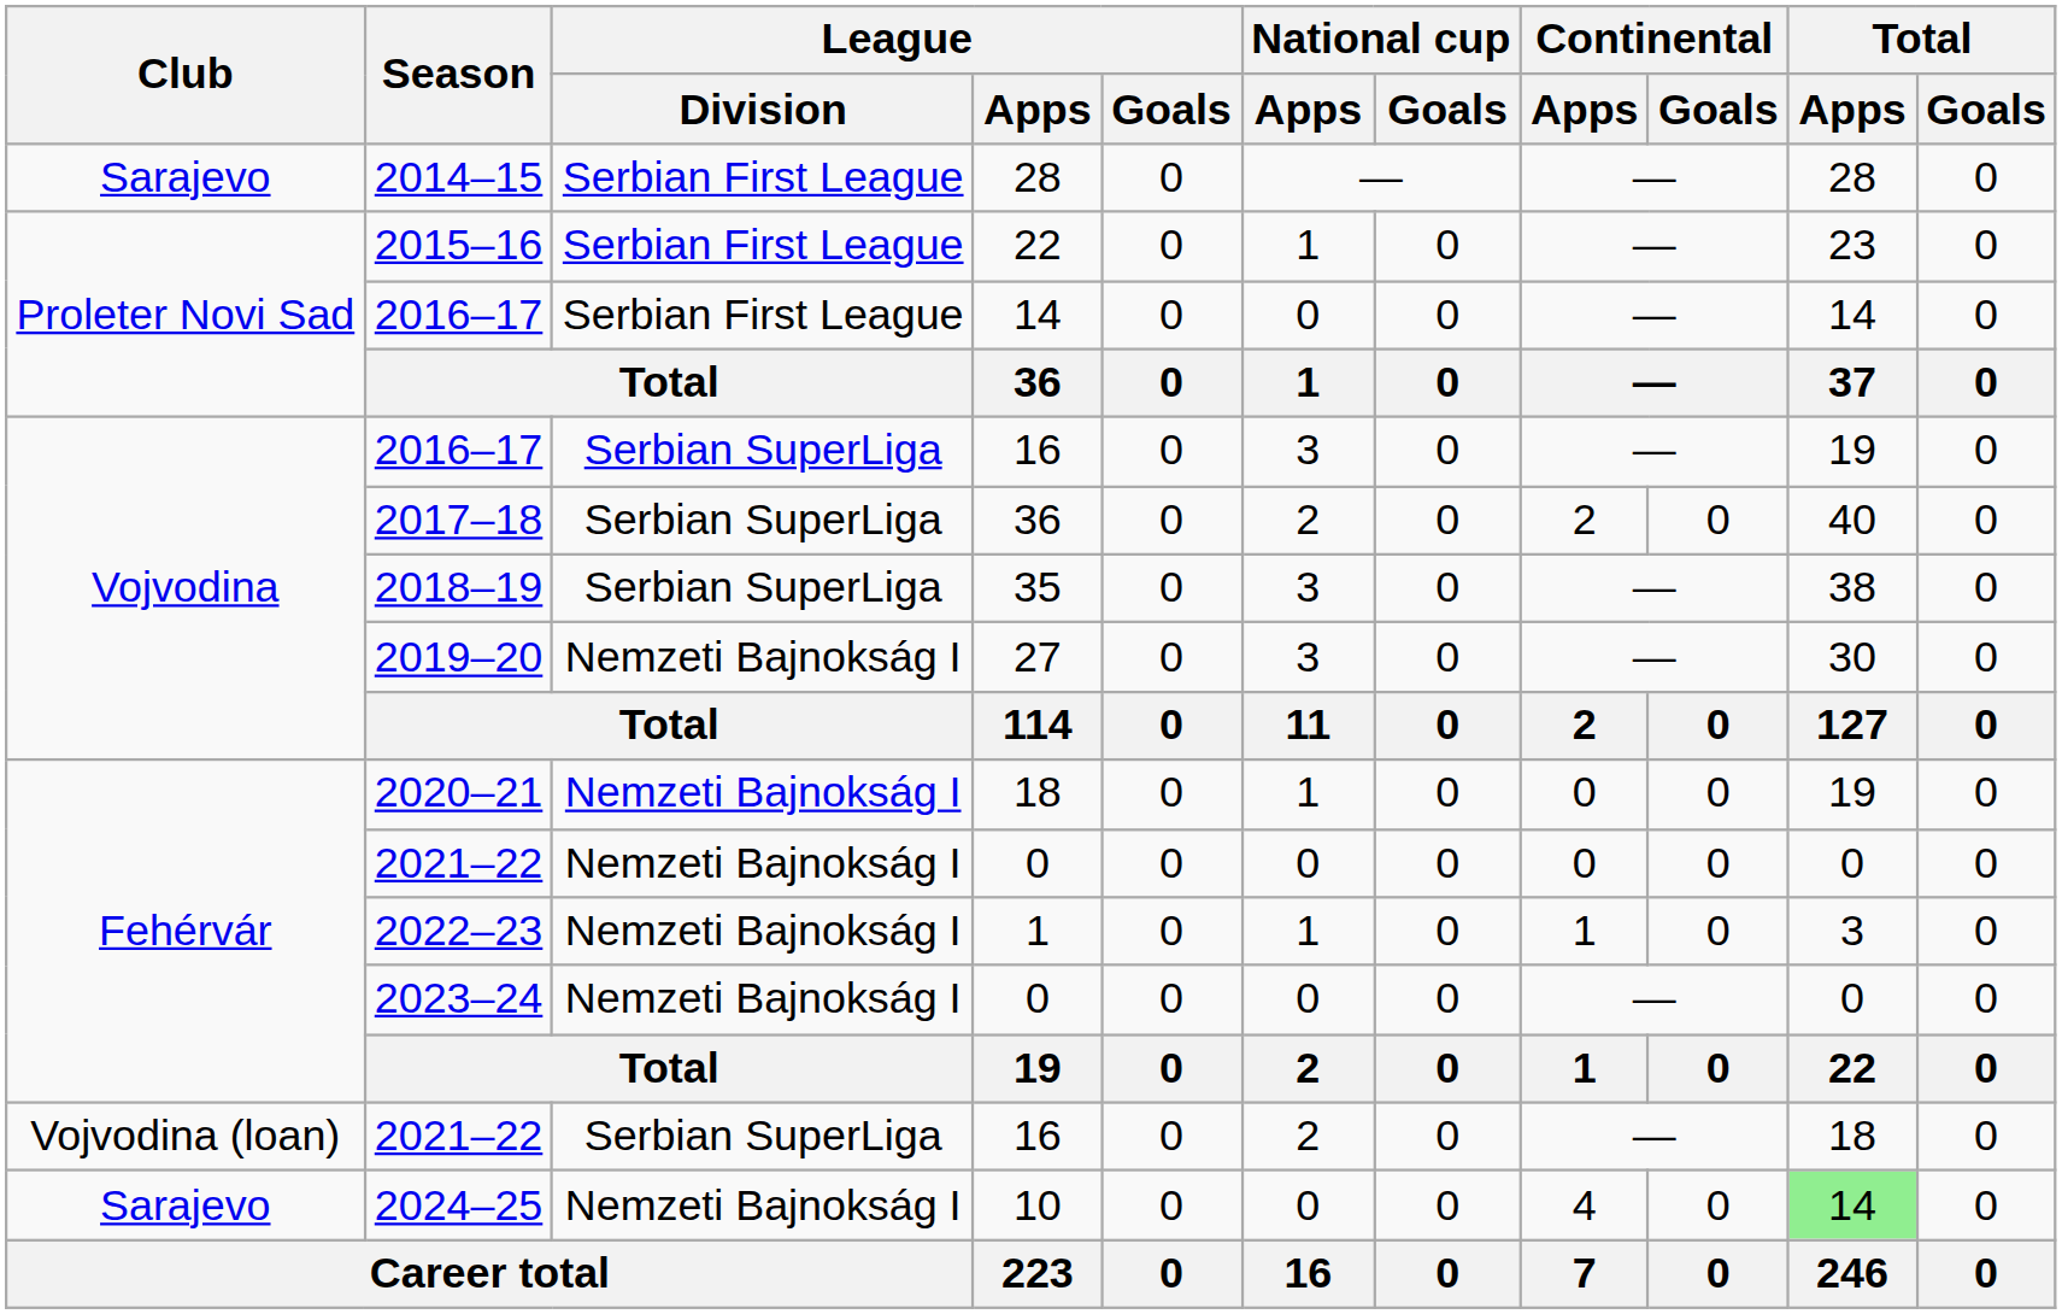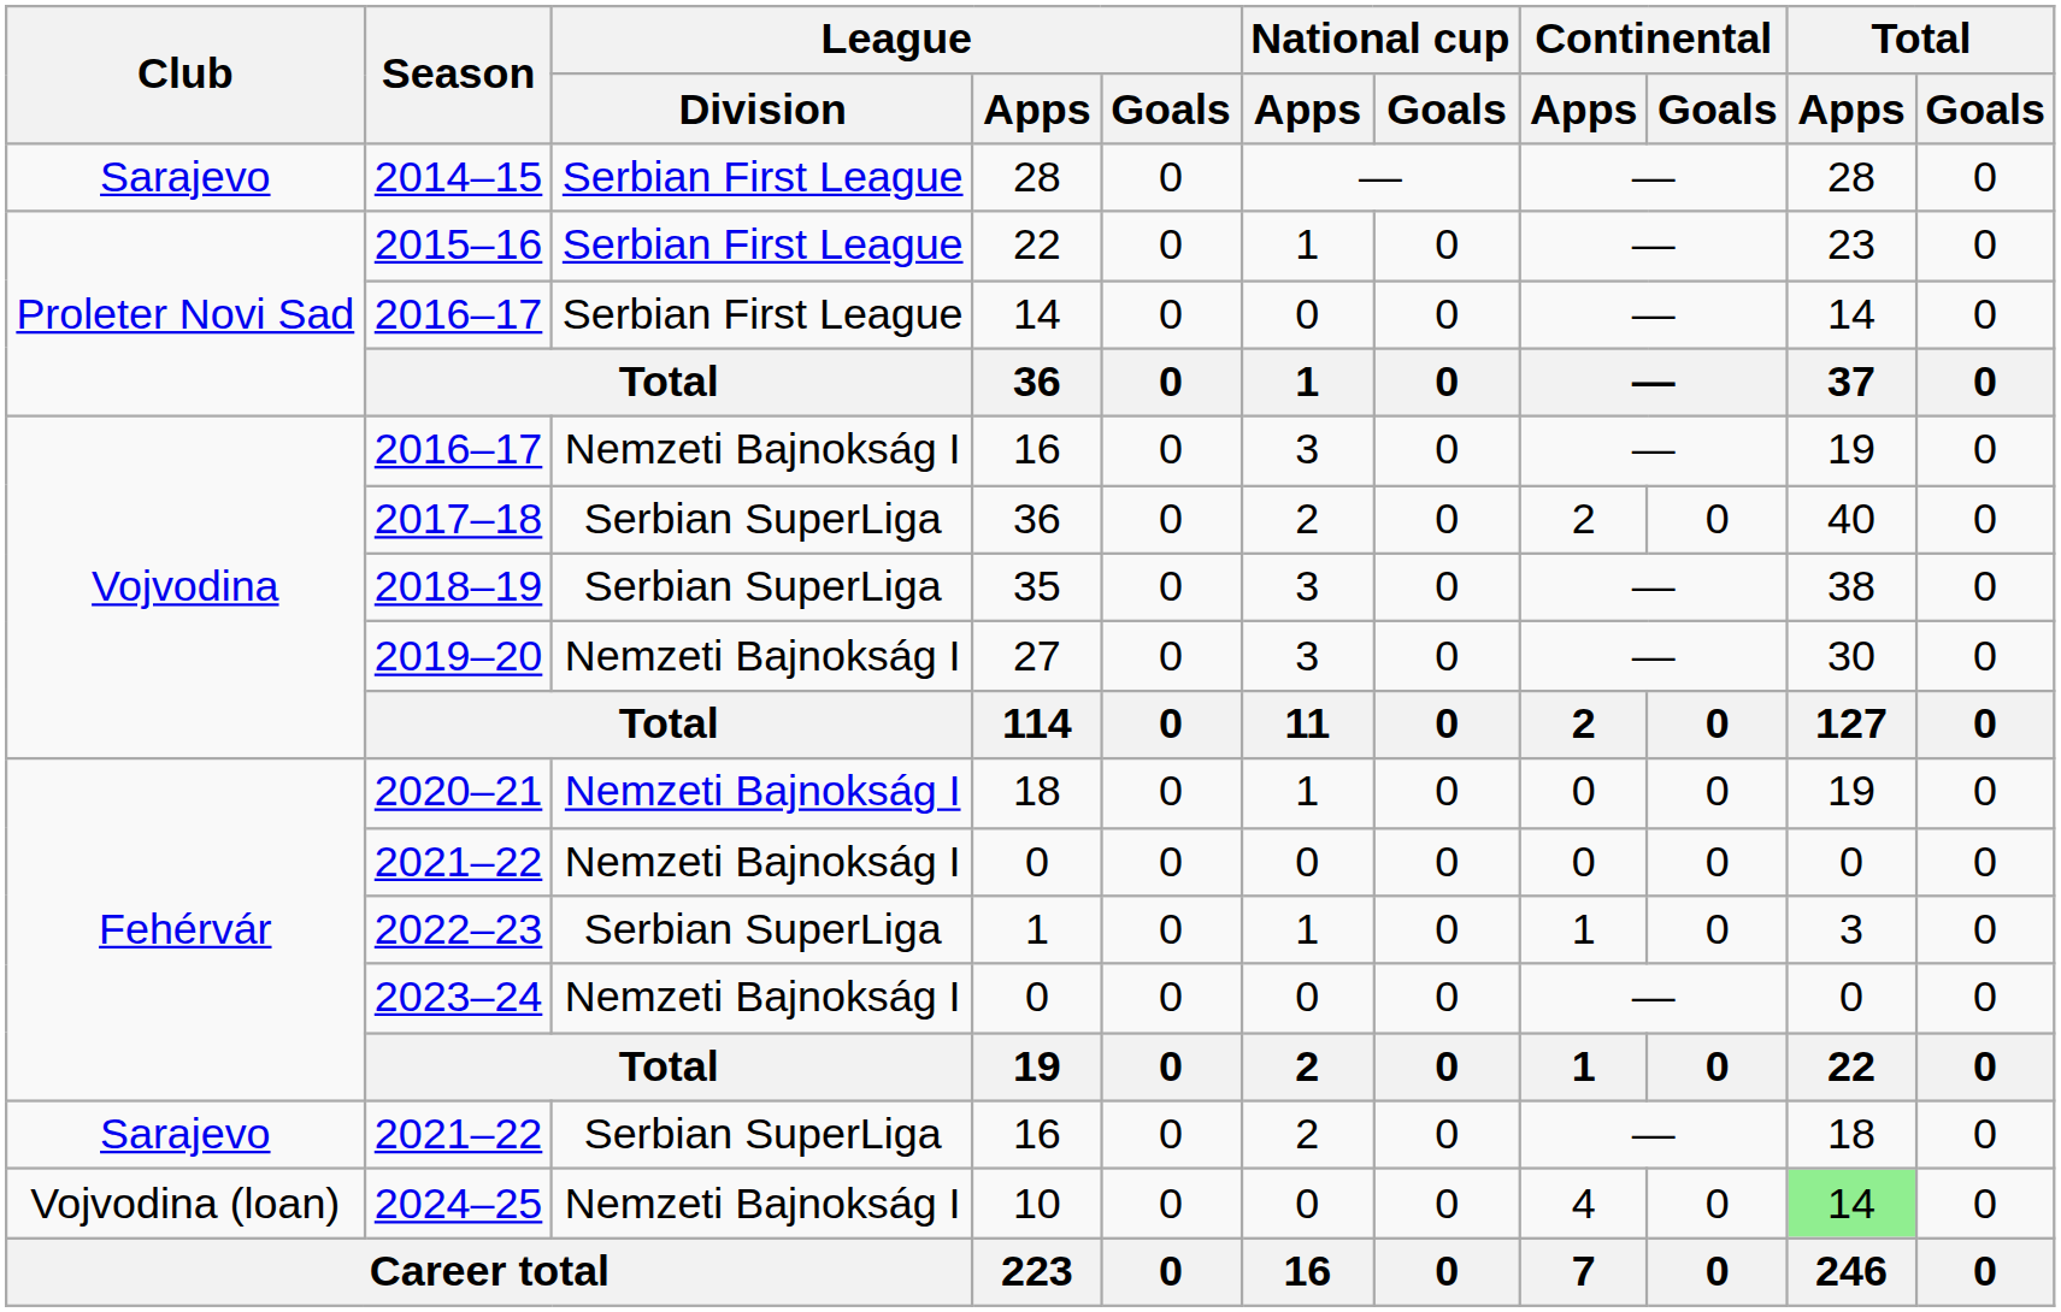2016–17 / 16 | League / Division: Serbian SuperLiga -> Nemzeti Bajnokság I
2022–23 | League / Division: Nemzeti Bajnokság I -> Serbian SuperLiga
2021–22 / 16 | Club: Vojvodina (loan) -> Sarajevo
2024–25 | Club: Sarajevo -> Vojvodina (loan)
